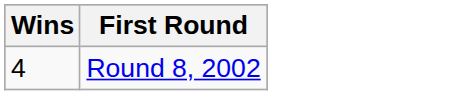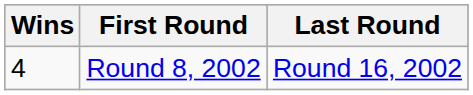+ column: Last Round | Round 16, 2002
